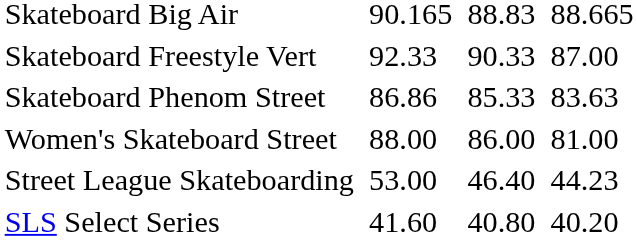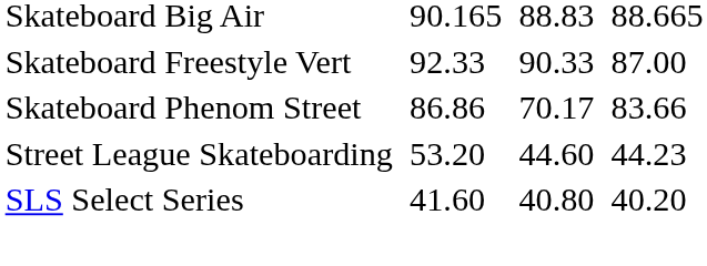Skateboard Phenom Street | column 5: 85.33 -> 70.17
Skateboard Phenom Street | column 7: 83.63 -> 83.66
- row: Women's Skateboard Street | 88.00 | 86.00 | 81.00
Street League Skateboarding | column 3: 53.00 -> 53.20
Street League Skateboarding | column 5: 46.40 -> 44.60
